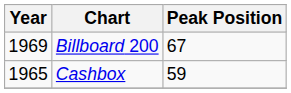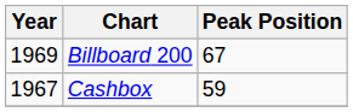Cashbox | Year: 1965 -> 1967
